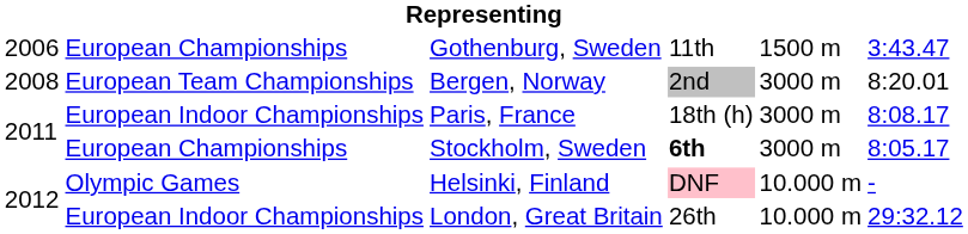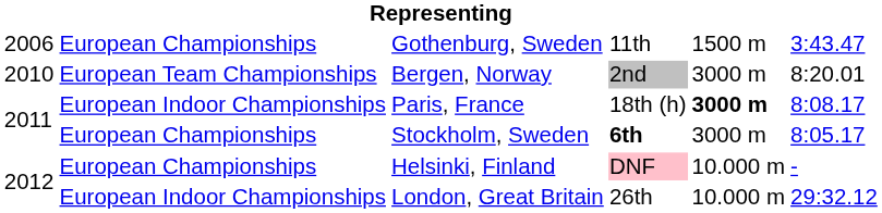Bergen, Norway | column 1: 2008 -> 2010
Paris, France | column 5: normal -> bold
Helsinki, Finland | column 2: Olympic Games -> European Championships
